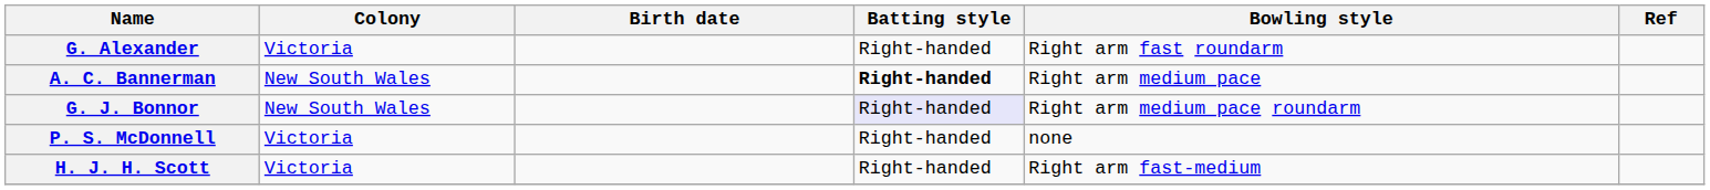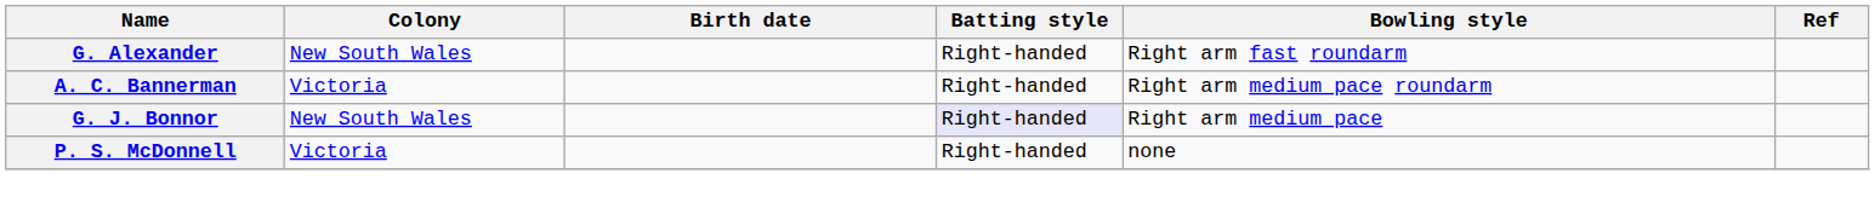G. Alexander | Colony: Victoria -> New South Wales
A. C. Bannerman | Colony: New South Wales -> Victoria
A. C. Bannerman | Batting style: bold -> normal
A. C. Bannerman | Bowling style: Right arm medium pace -> Right arm medium pace roundarm
G. J. Bonnor | Bowling style: Right arm medium pace roundarm -> Right arm medium pace
- row: H. J. H. Scott | Victoria | Right-handed | Right arm fast-medium
